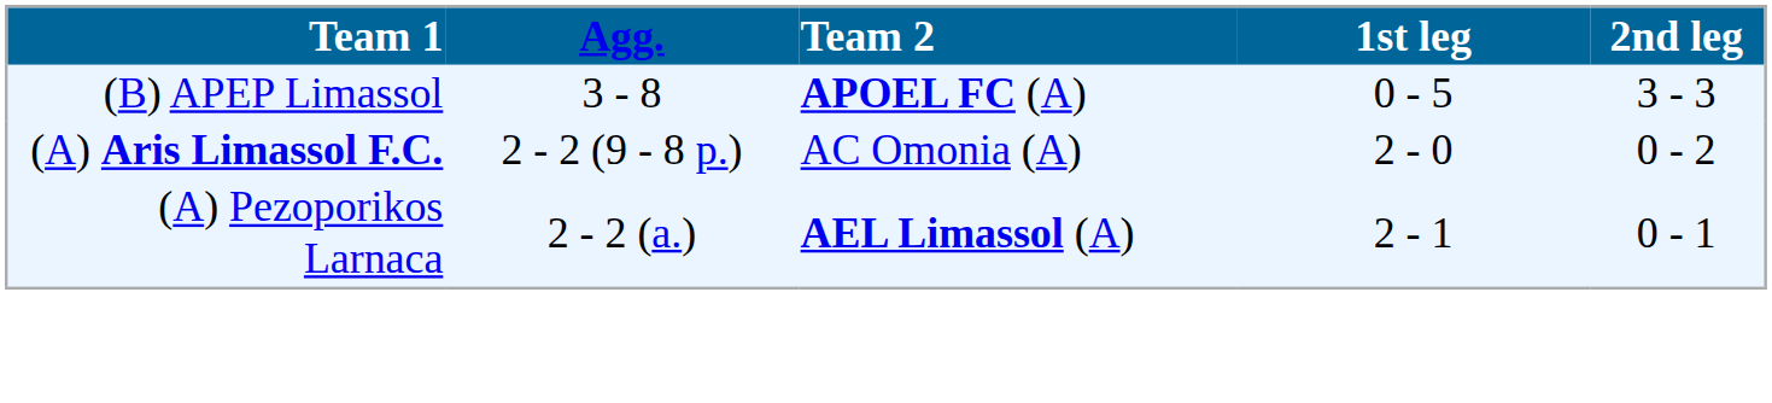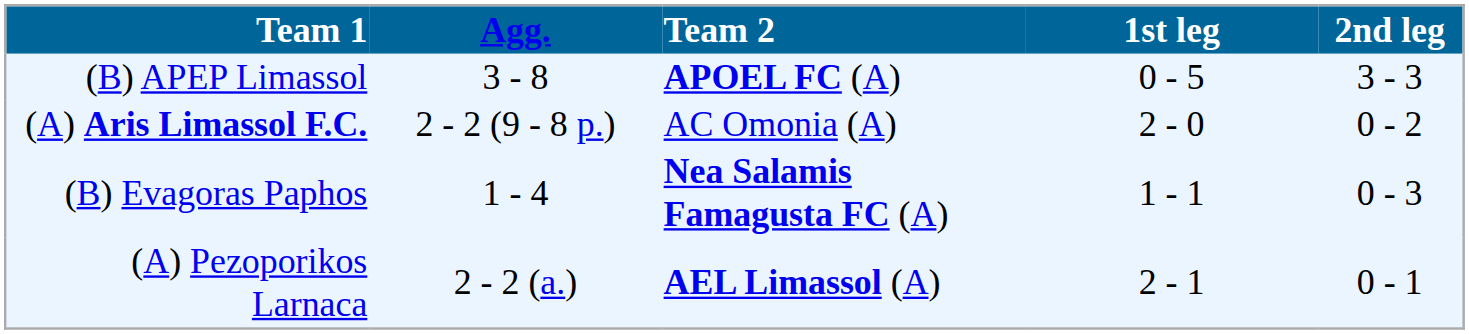+ row: (B) Evagoras Paphos | 1 - 4 | Nea Salamis Famagusta FC (A) | 1 - 1 | 0 - 3
